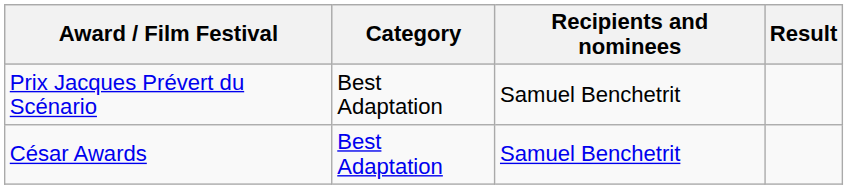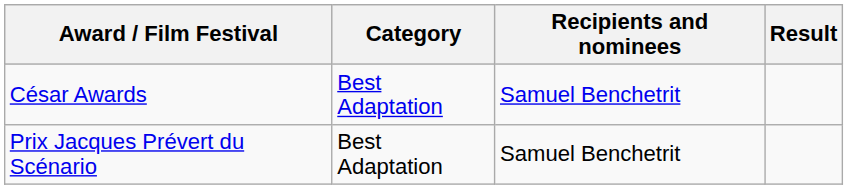rows swapped: César Awards <-> Prix Jacques Prévert du Scénario
